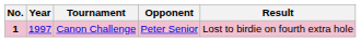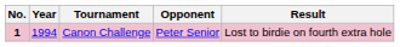Canon Challenge | Year: 1997 -> 1994
